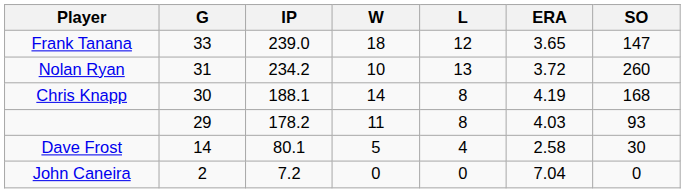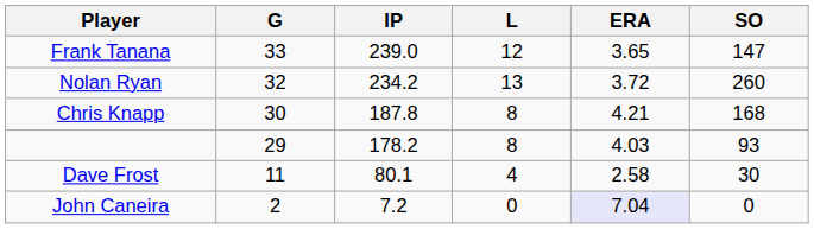- column: W | 18 | 10 | 14 | 11 | 5 | 0
Nolan Ryan | G: 31 -> 32
Chris Knapp | IP: 188.1 -> 187.8
Chris Knapp | ERA: 4.19 -> 4.21
Dave Frost | G: 14 -> 11
John Caneira | ERA: no background -> lavender background
